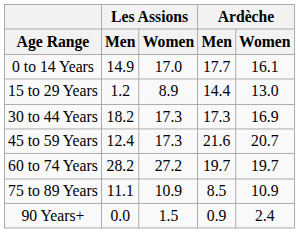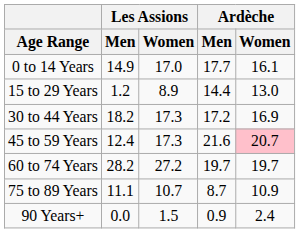30 to 44 Years | Ardèche / Men: 17.3 -> 17.2
45 to 59 Years | Ardèche / Women: no background -> pink background
75 to 89 Years | Les Assions / Women: 10.9 -> 10.7
75 to 89 Years | Ardèche / Men: 8.5 -> 8.7
